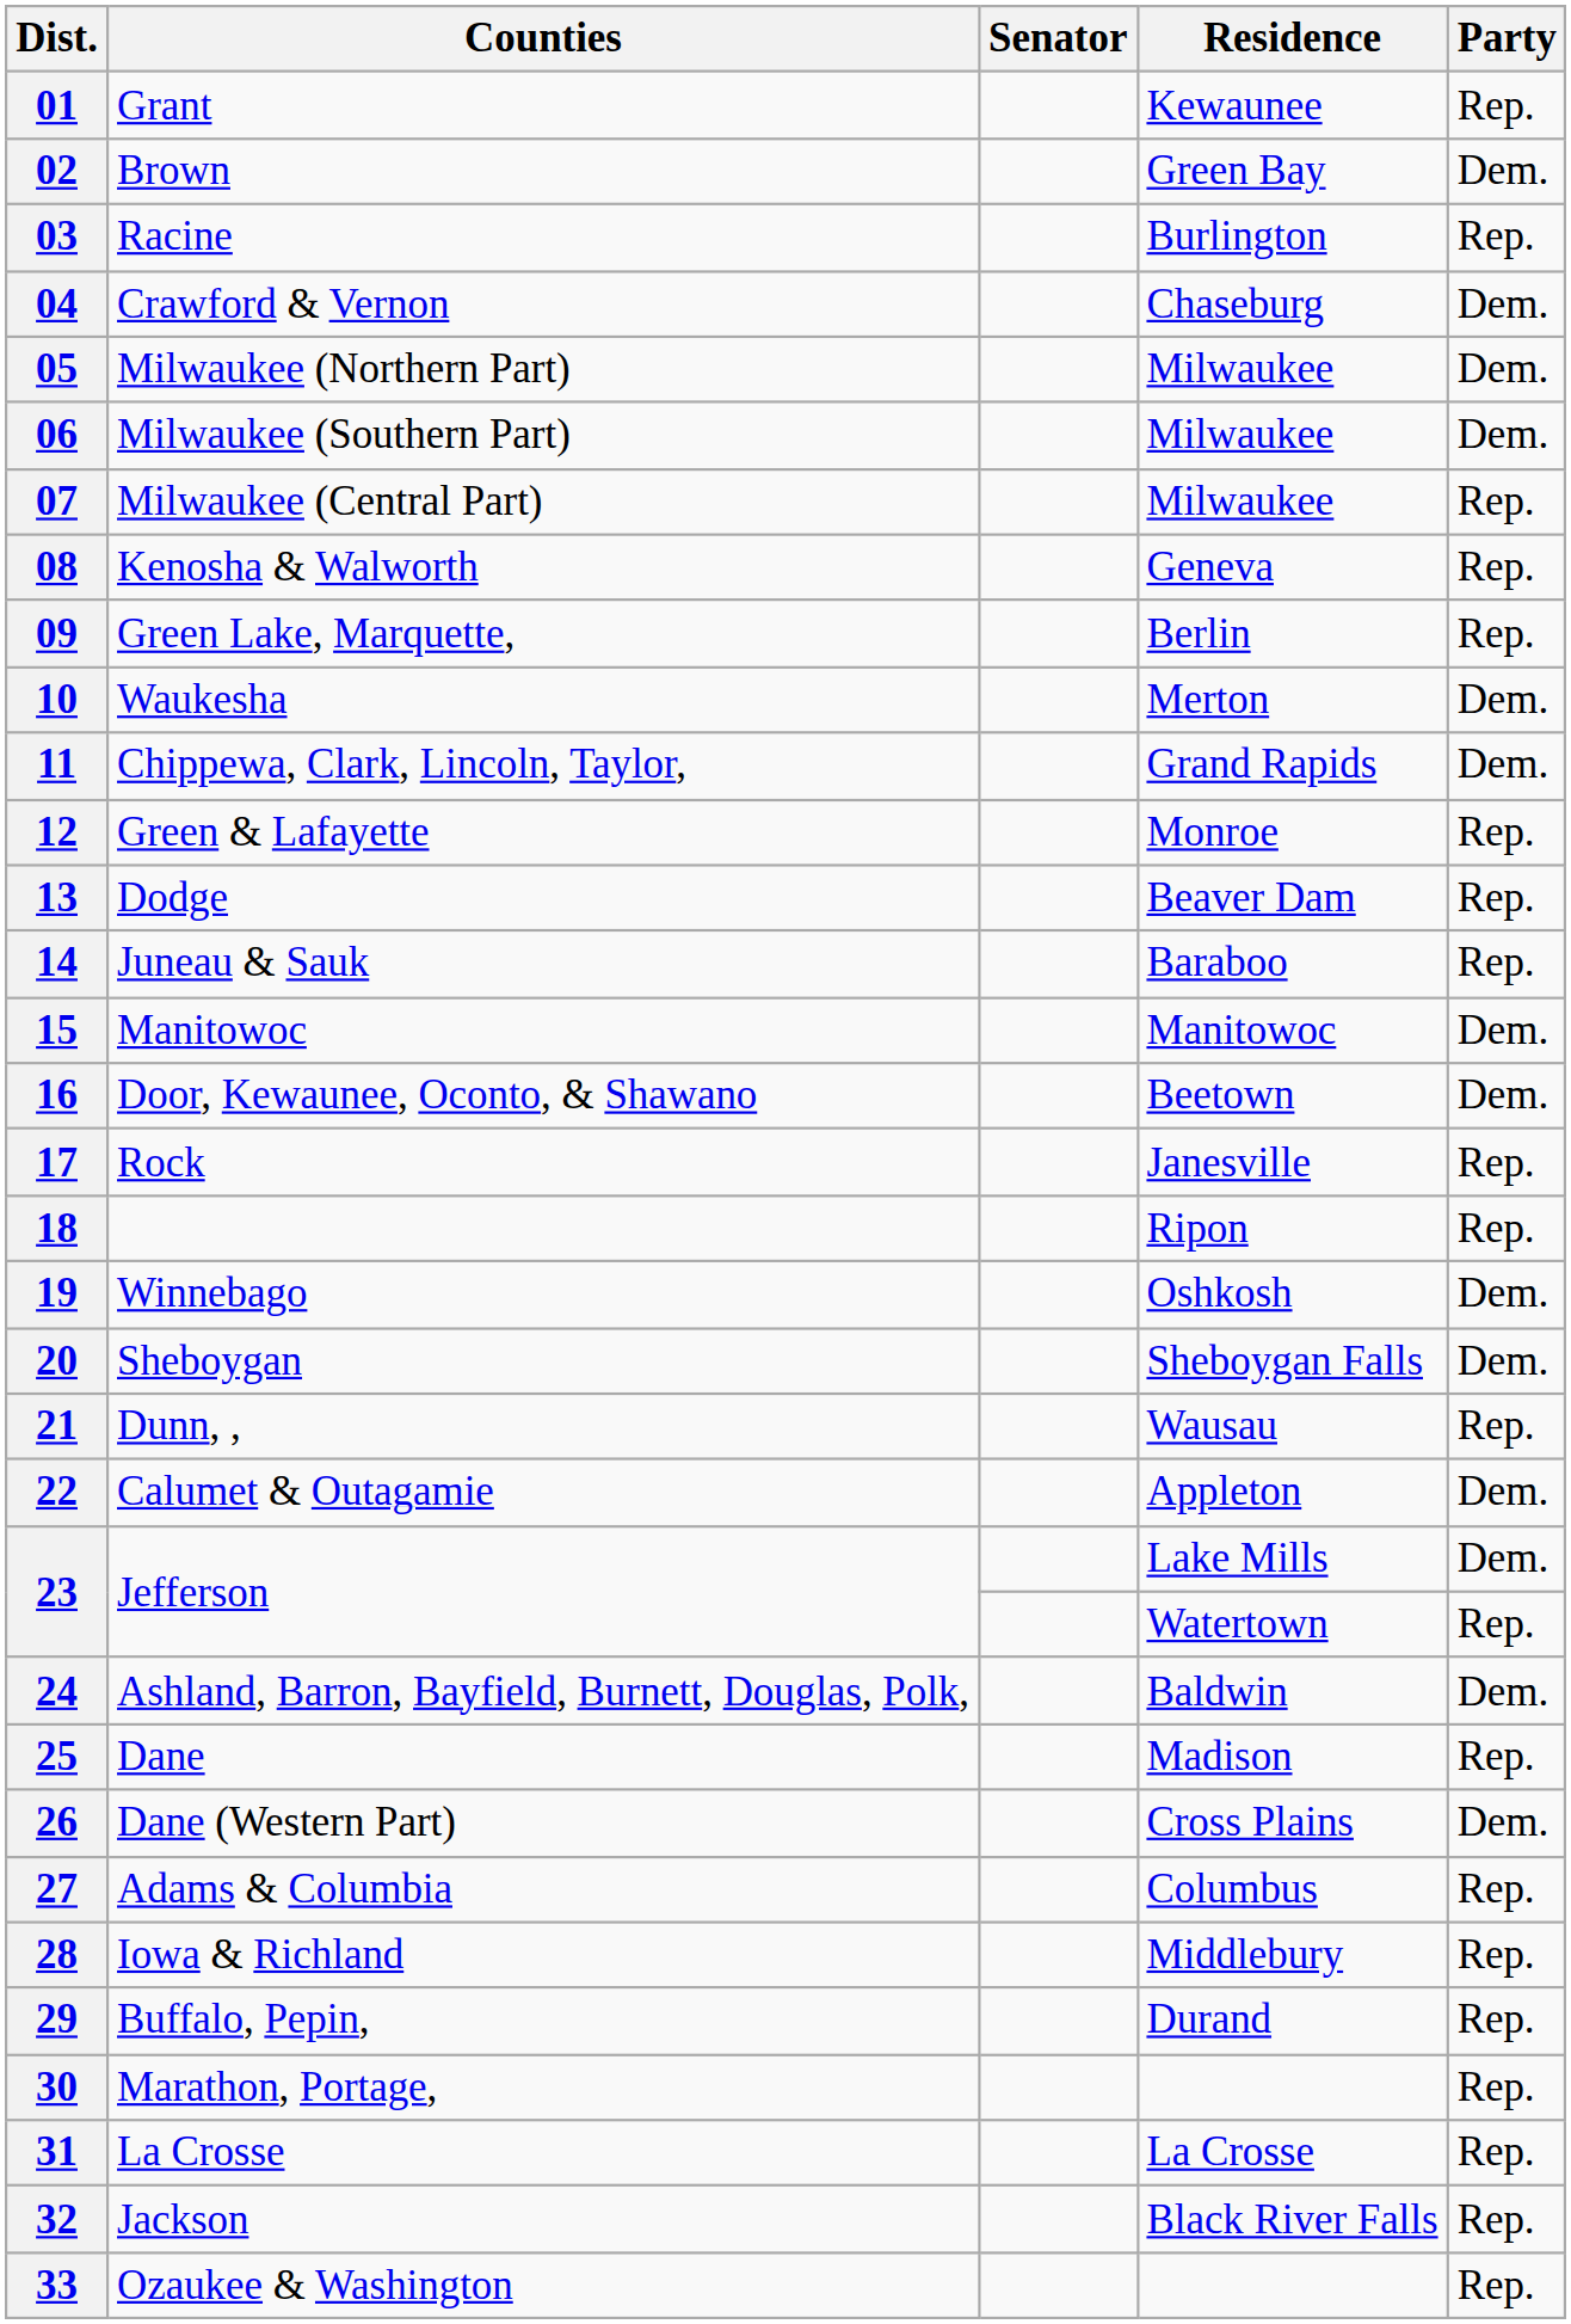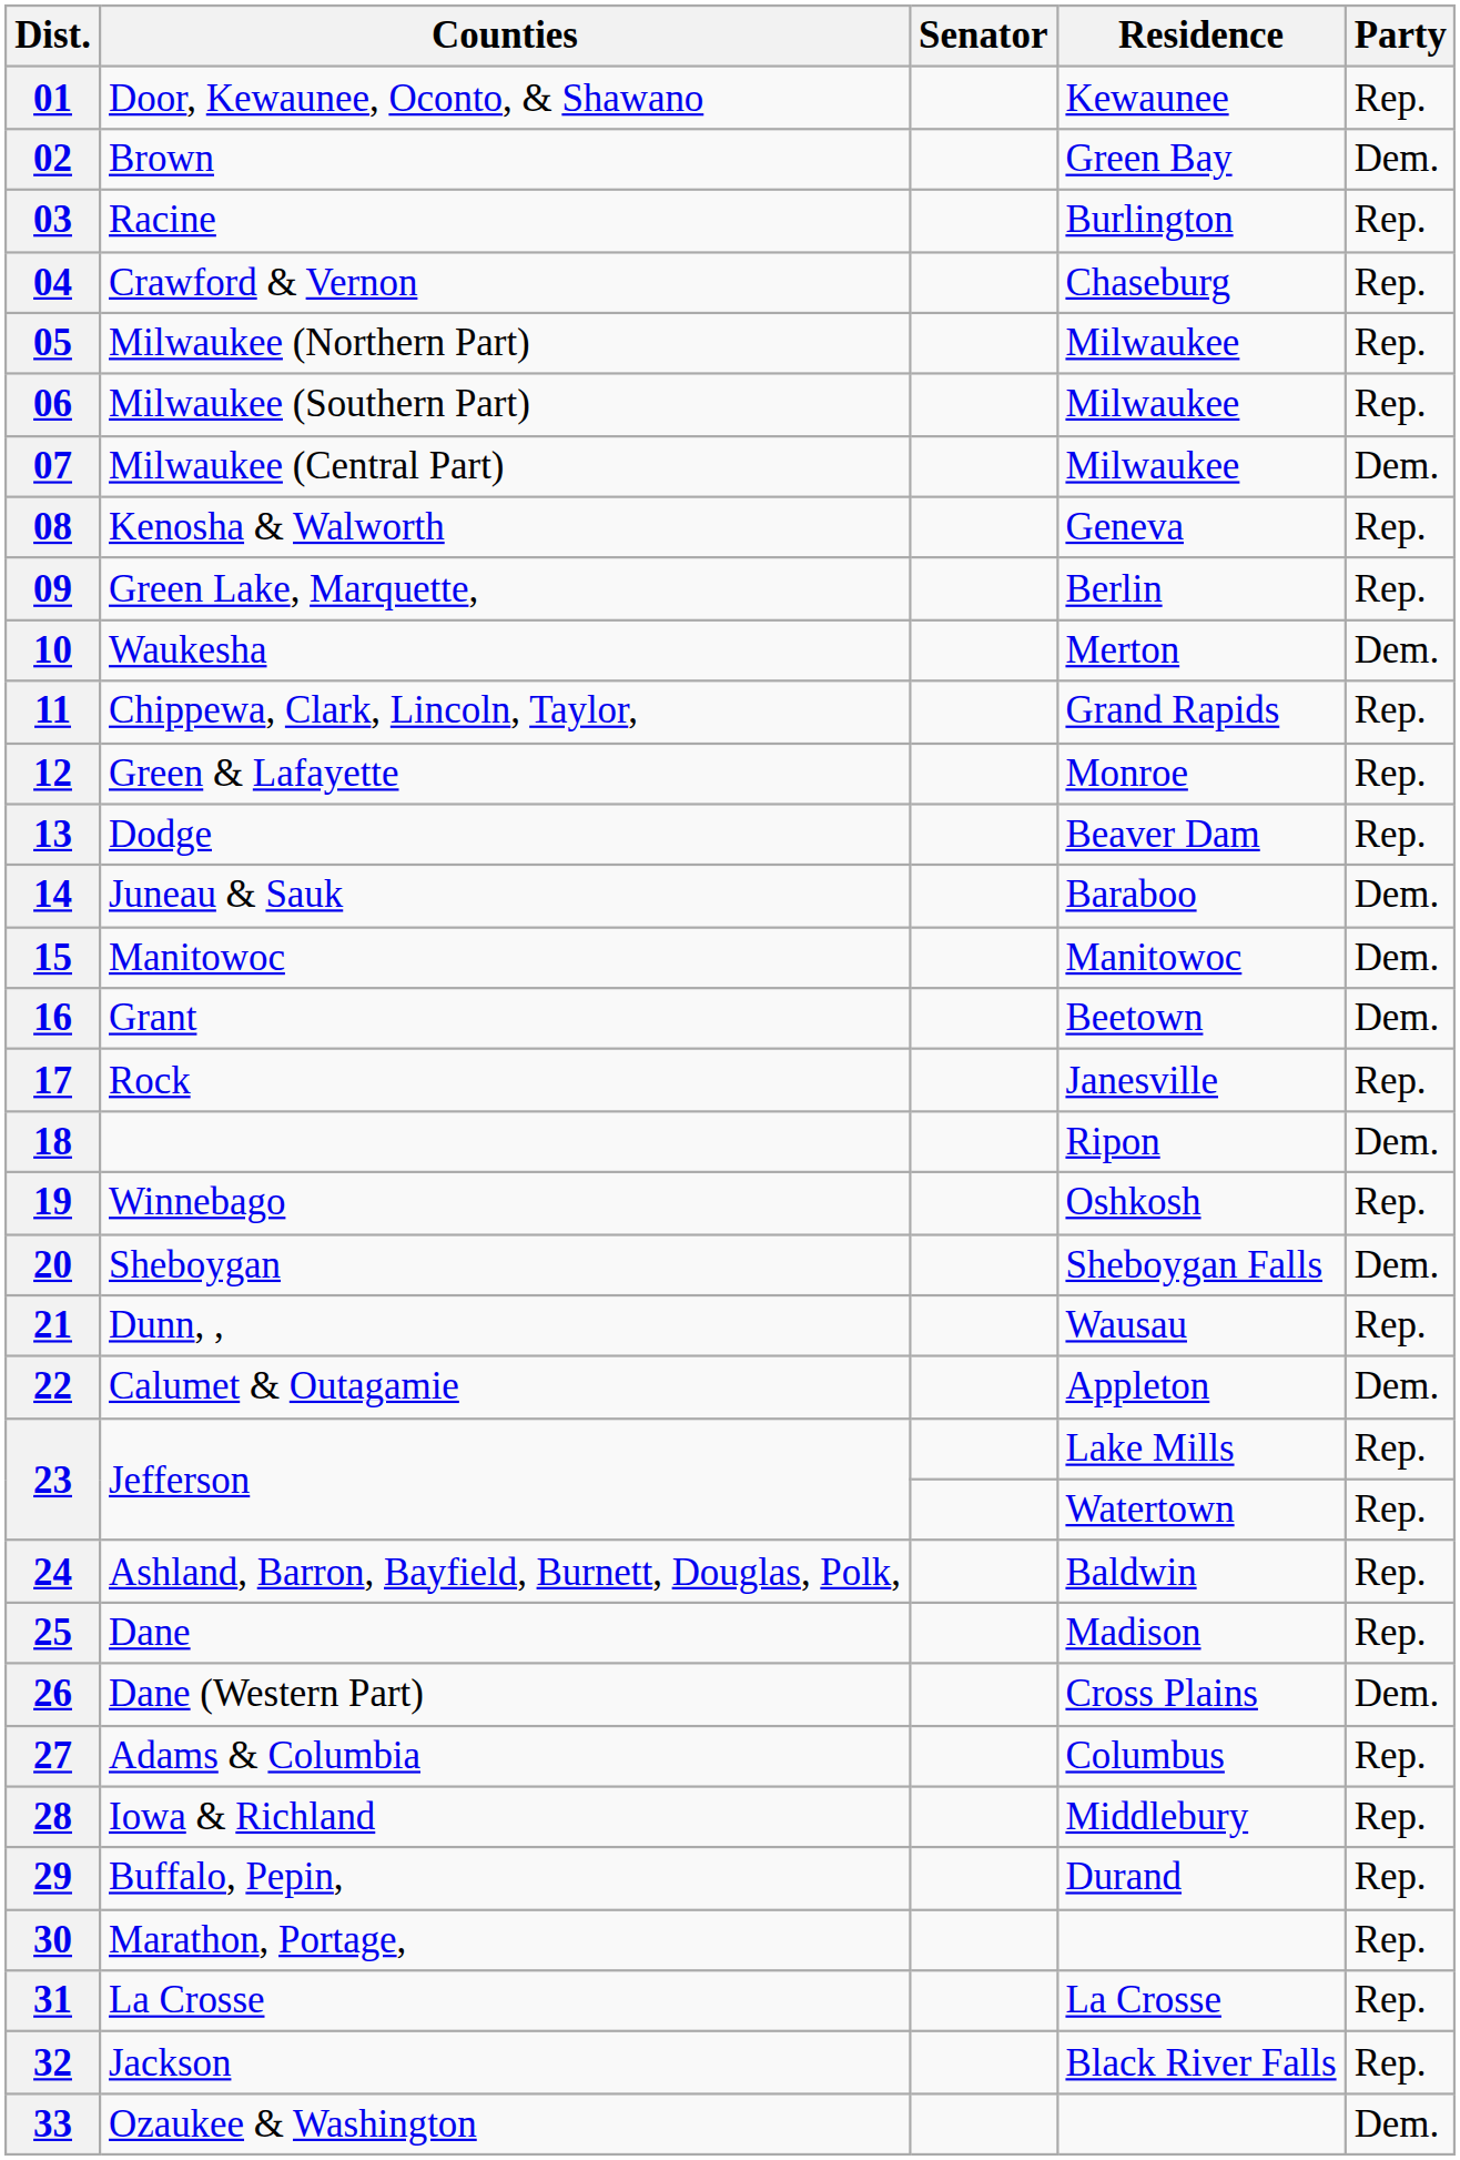01 | Counties: Grant -> Door, Kewaunee, Oconto, & Shawano
04 | Party: Dem. -> Rep.
05 | Party: Dem. -> Rep.
06 | Party: Dem. -> Rep.
07 | Party: Rep. -> Dem.
11 | Party: Dem. -> Rep.
14 | Party: Rep. -> Dem.
16 | Counties: Door, Kewaunee, Oconto, & Shawano -> Grant
18 | Party: Rep. -> Dem.
19 | Party: Dem. -> Rep.
23 / Lake Mills | Party: Dem. -> Rep.
24 | Party: Dem. -> Rep.
33 | Party: Rep. -> Dem.
